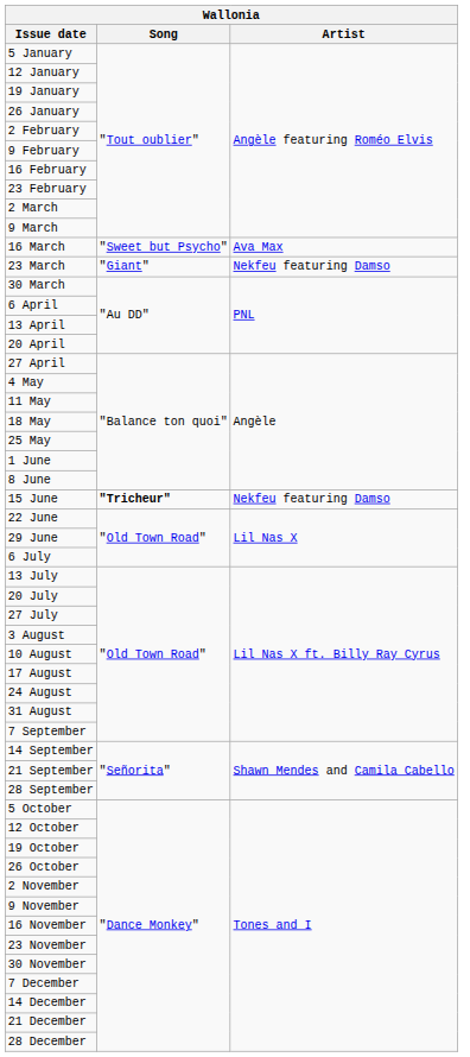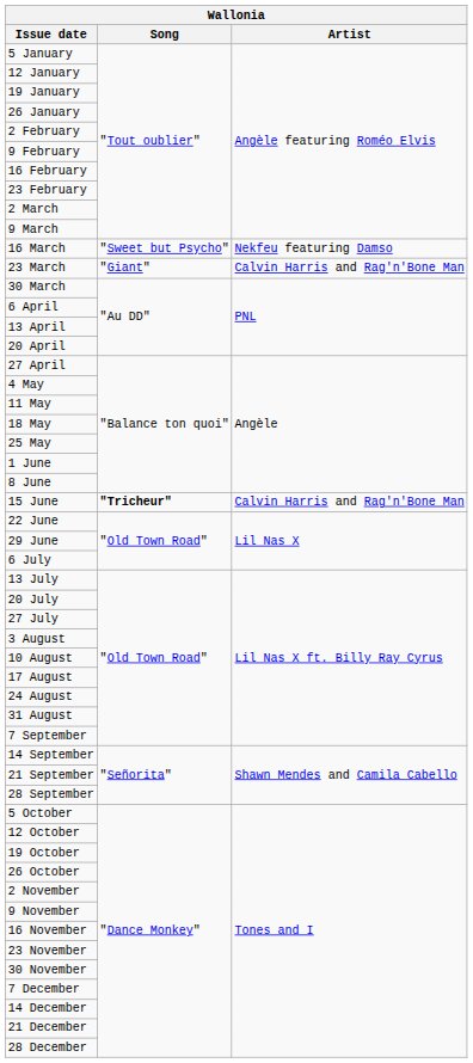16 March | Artist: Ava Max -> Nekfeu featuring Damso
23 March | Artist: Nekfeu featuring Damso -> Calvin Harris and Rag'n'Bone Man
15 June | Artist: Nekfeu featuring Damso -> Calvin Harris and Rag'n'Bone Man
